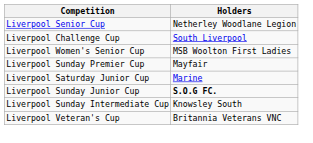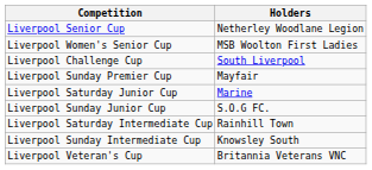rows swapped: Liverpool Women's Senior Cup <-> Liverpool Challenge Cup
Liverpool Sunday Junior Cup | Holders: bold -> normal
+ row: Liverpool Saturday Intermediate Cup | Rainhill Town
